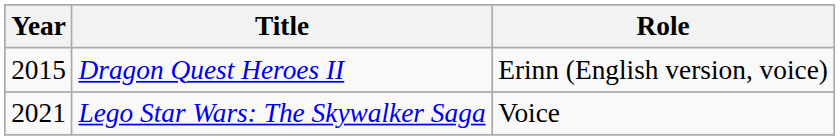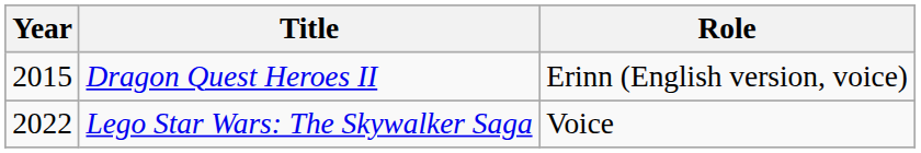Lego Star Wars: The Skywalker Saga | Year: 2021 -> 2022
